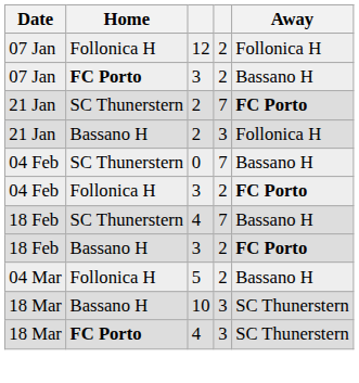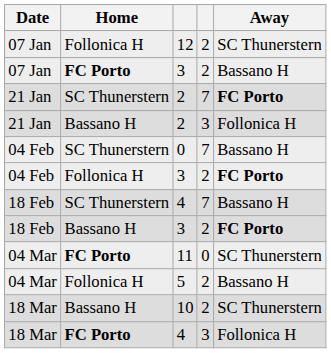12 | Away: Follonica H -> SC Thunerstern
+ row: 04 Mar | FC Porto | 11 | 0 | SC Thunerstern
10 | column 4: 3 -> 2
FC Porto / 4 | Away: SC Thunerstern -> Follonica H
